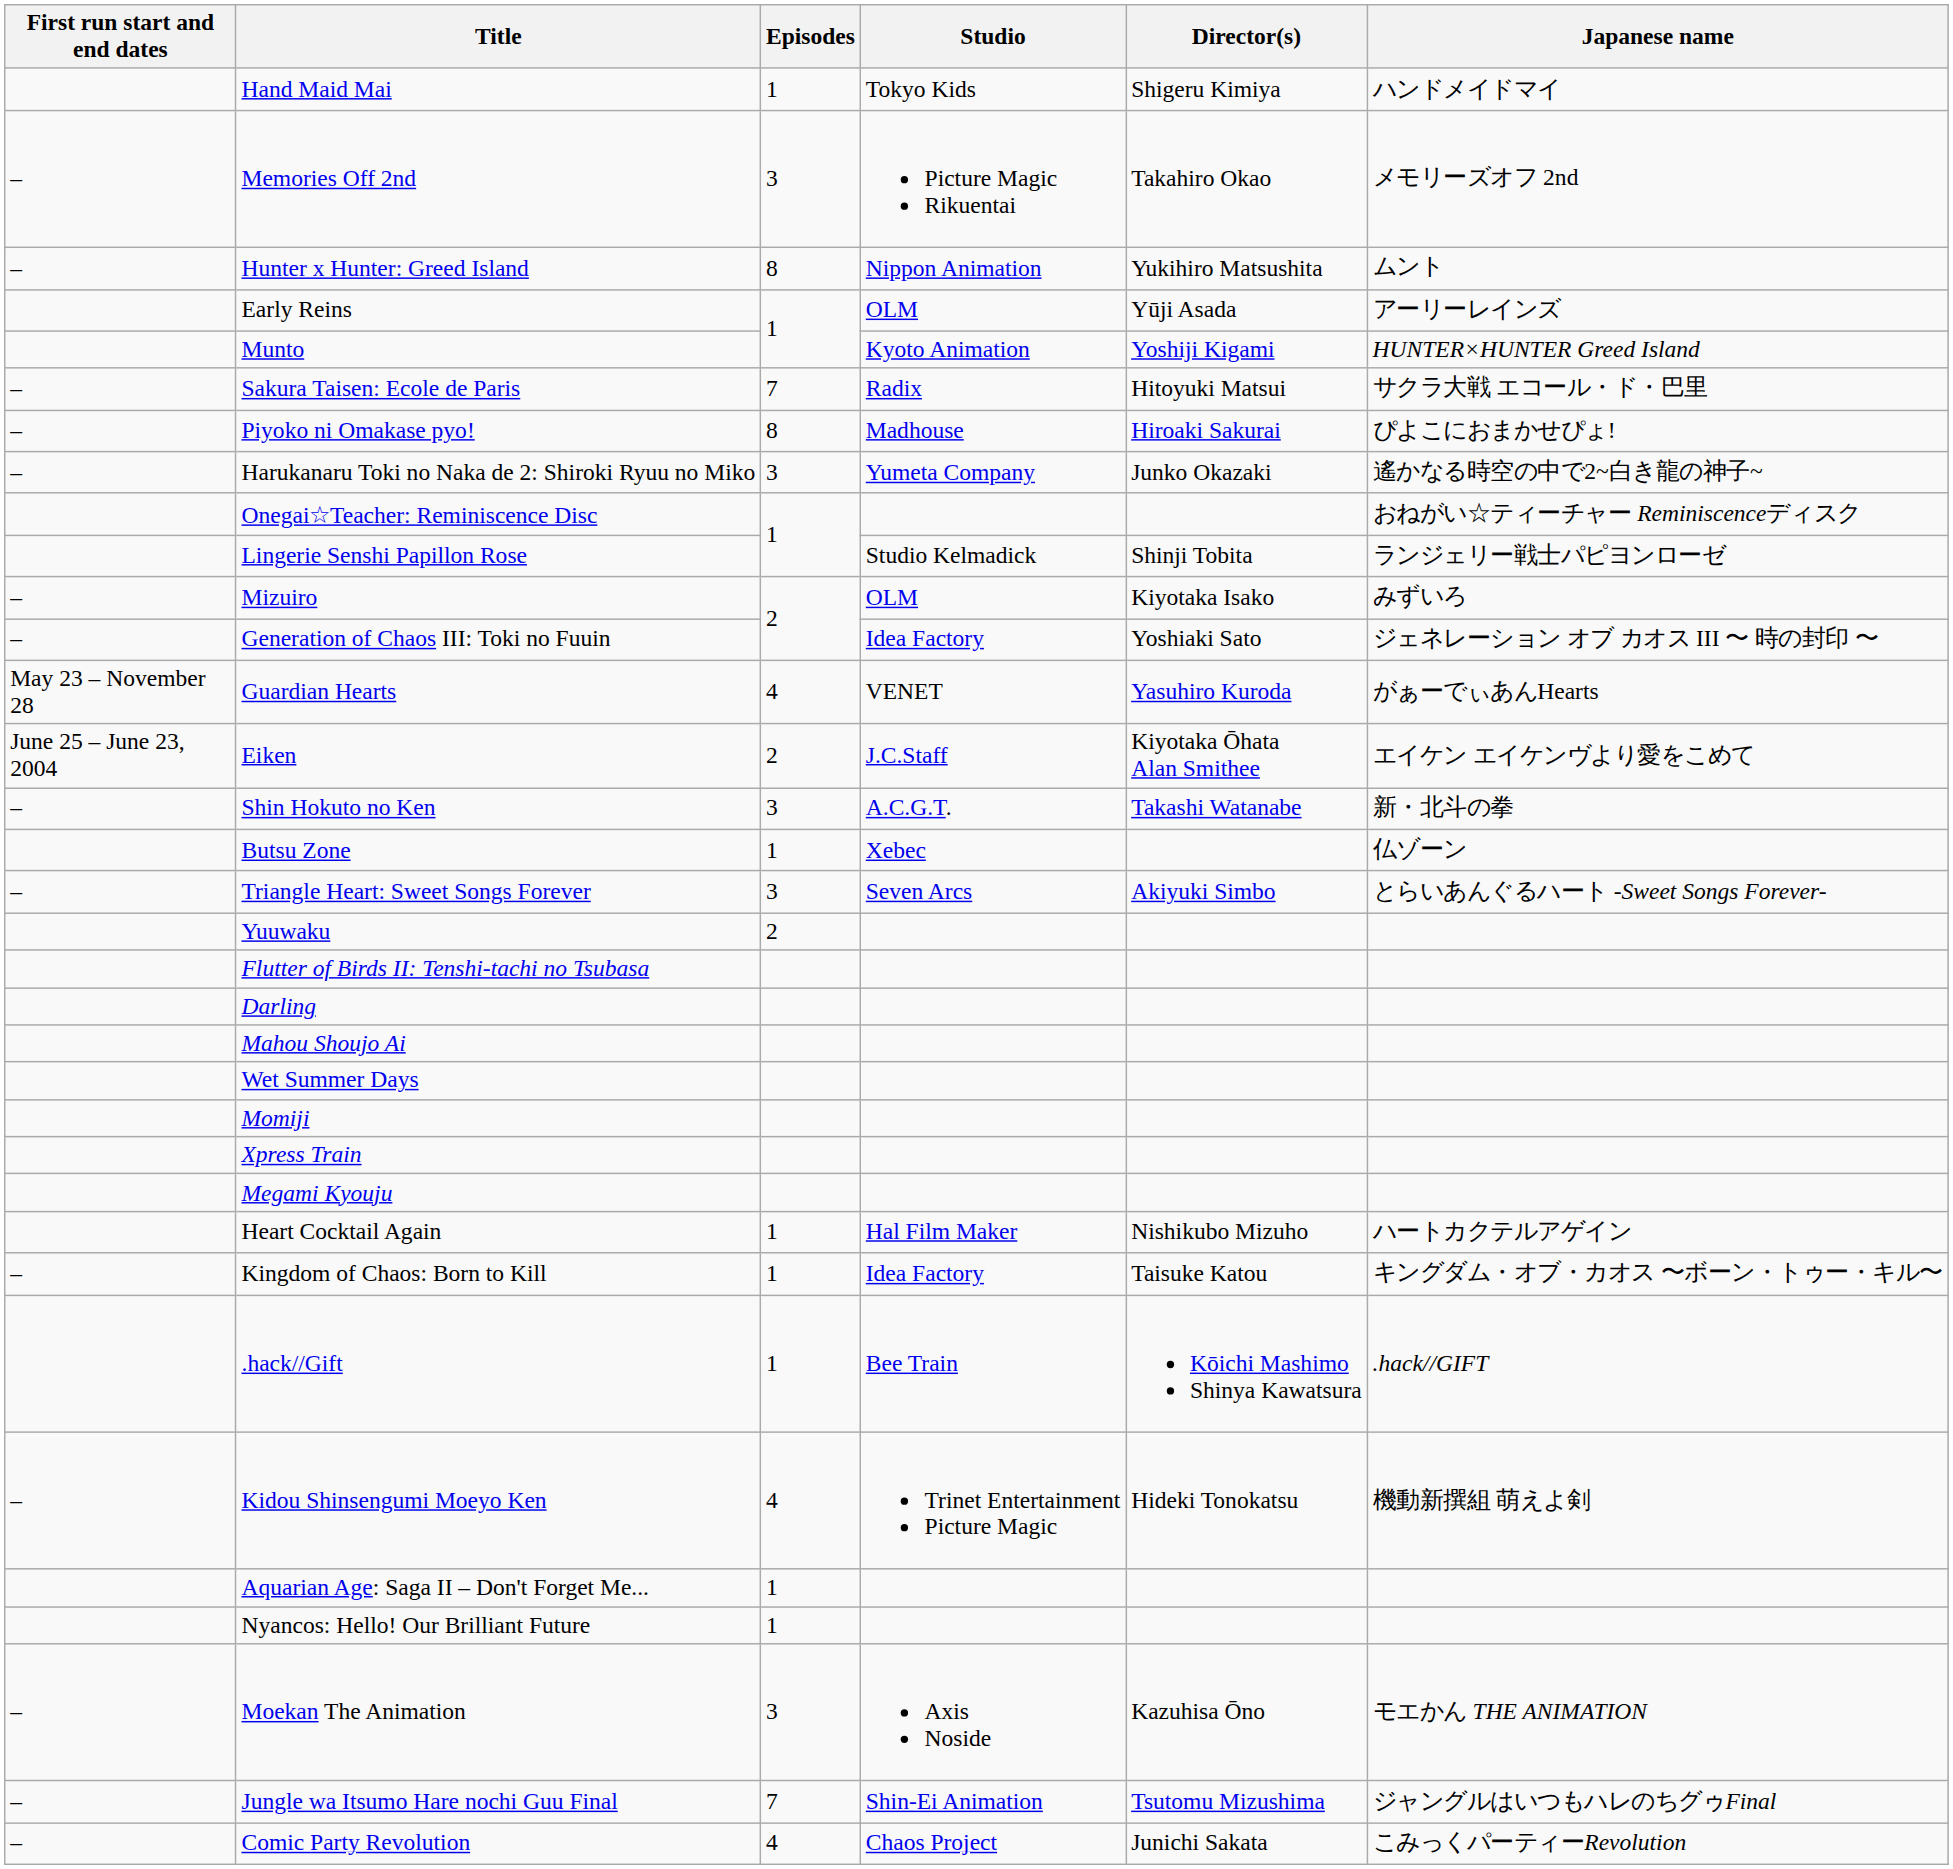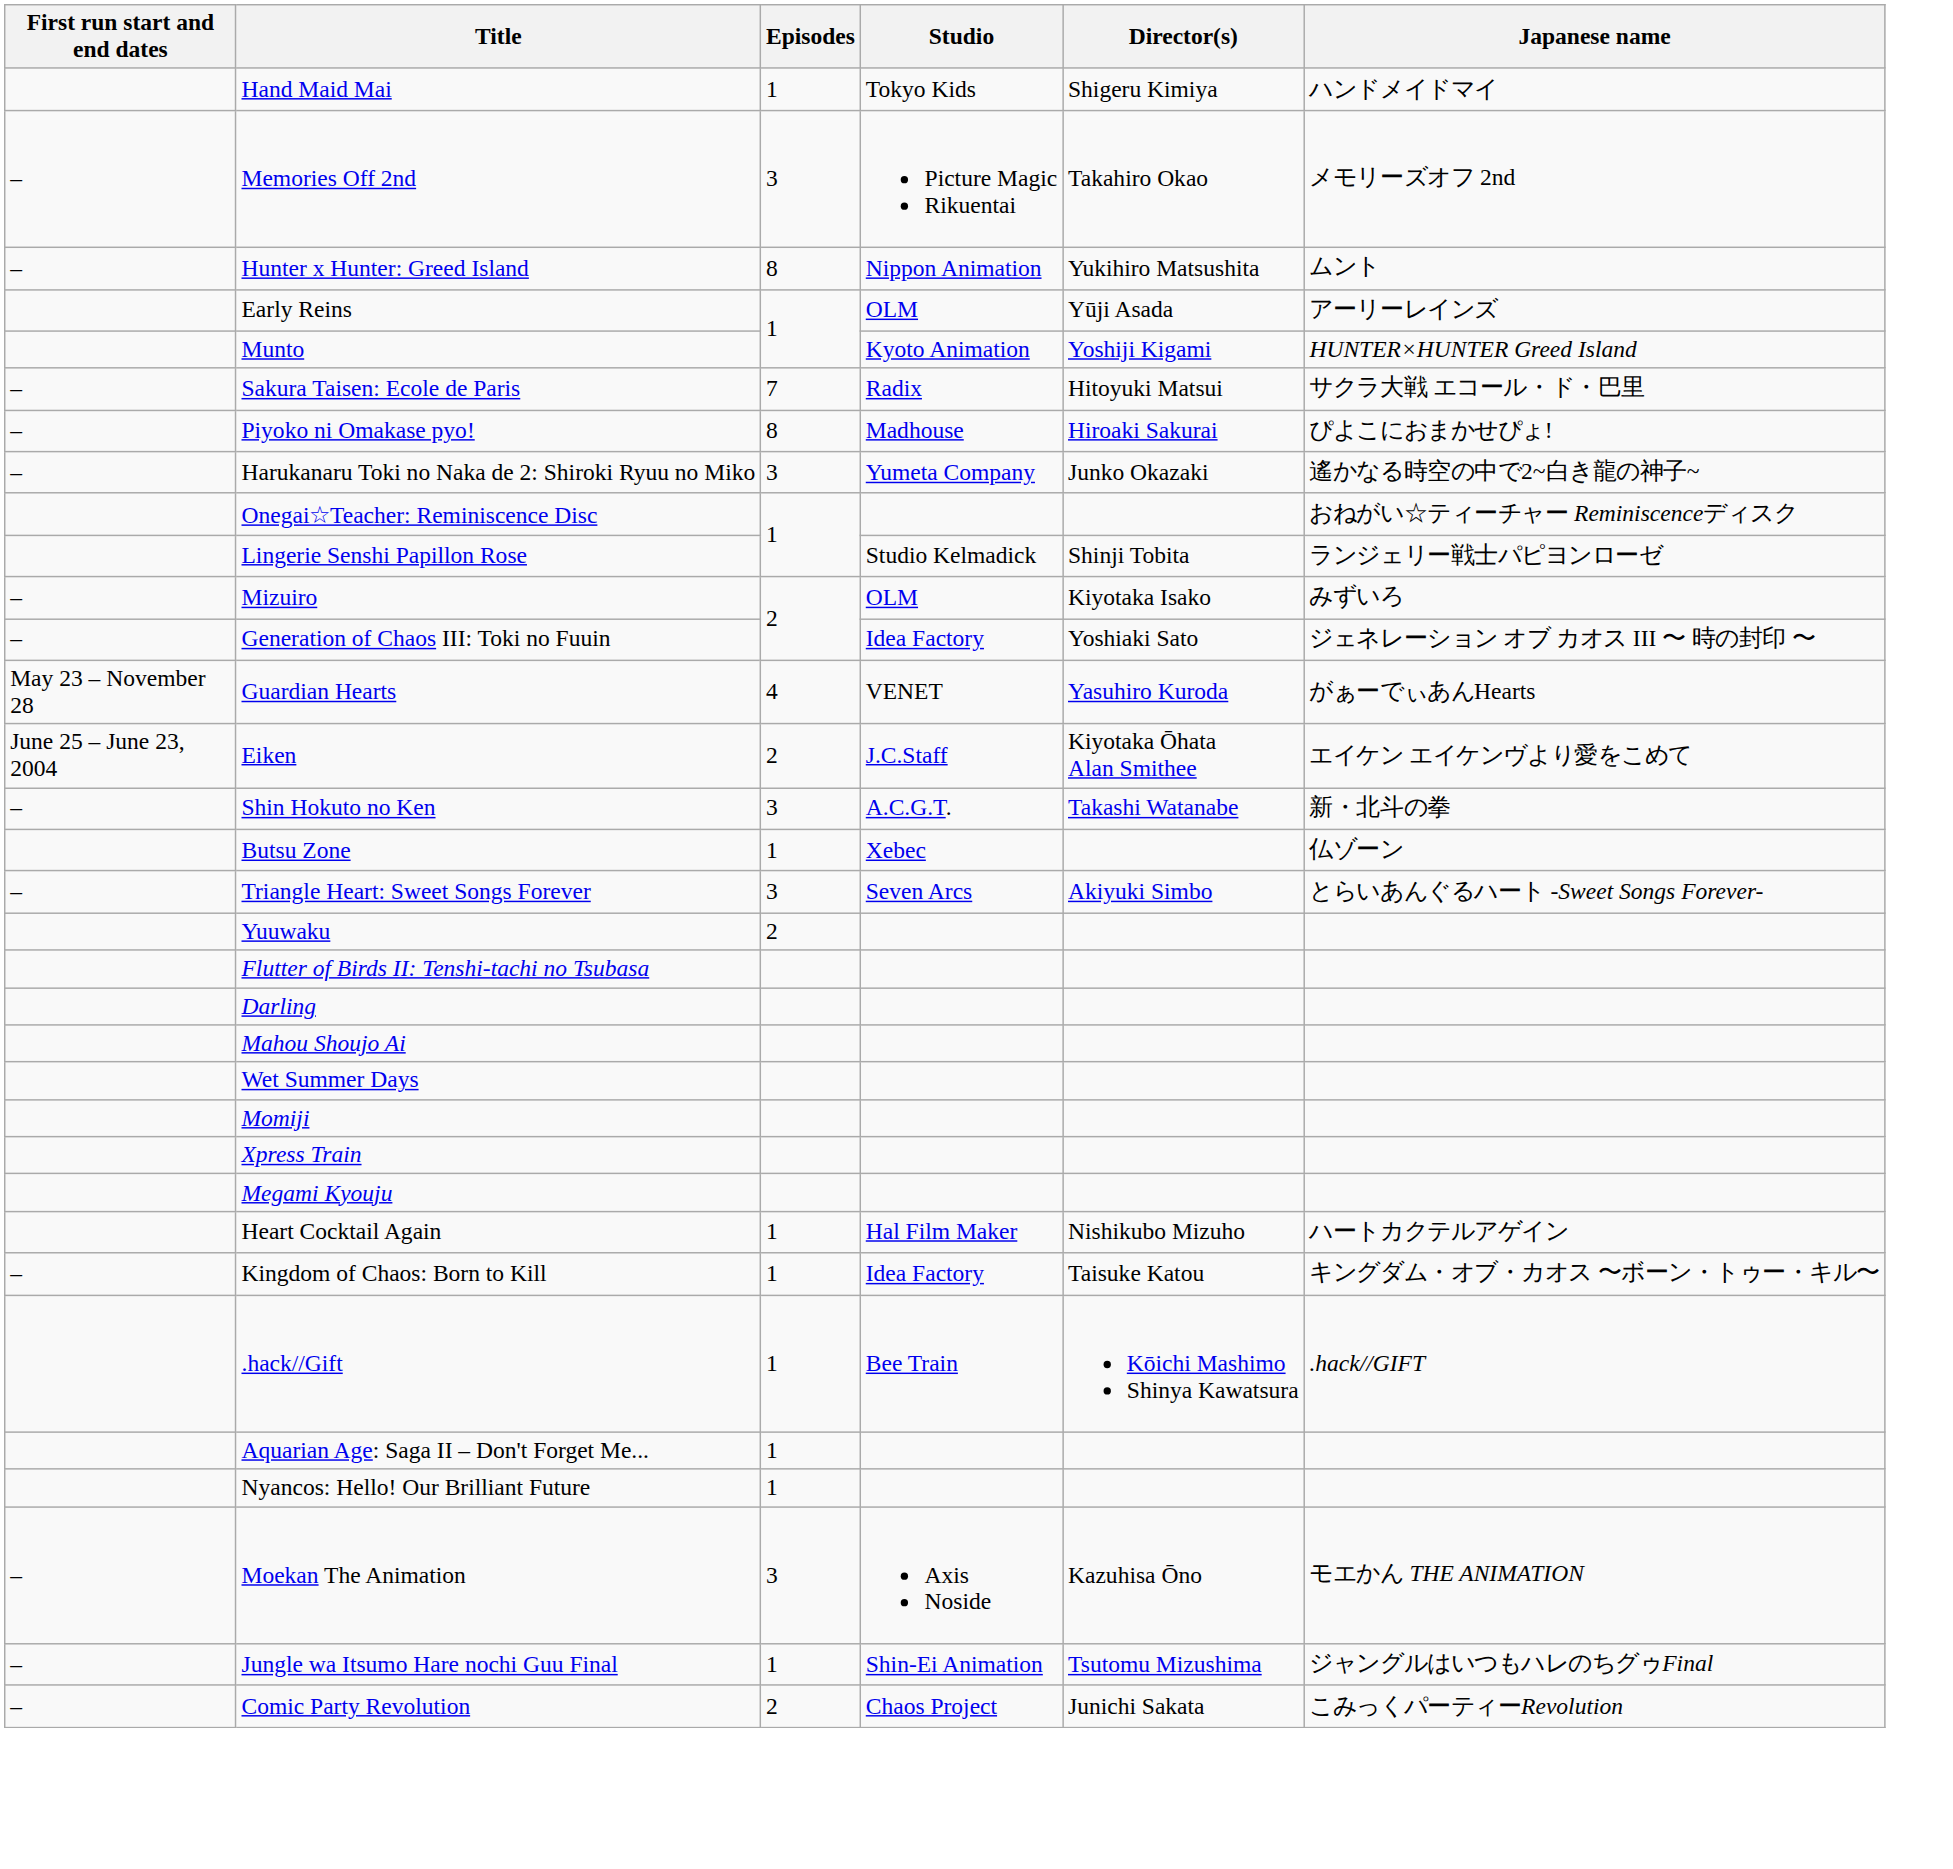- row: – | Kidou Shinsengumi Moeyo Ken | 4 | Trinet Entertainment Picture Magic | Hideki Tonokatsu | 機動新撰組 萌えよ剣
Jungle wa Itsumo Hare nochi Guu Final | Episodes: 7 -> 1
Comic Party Revolution | Episodes: 4 -> 2
